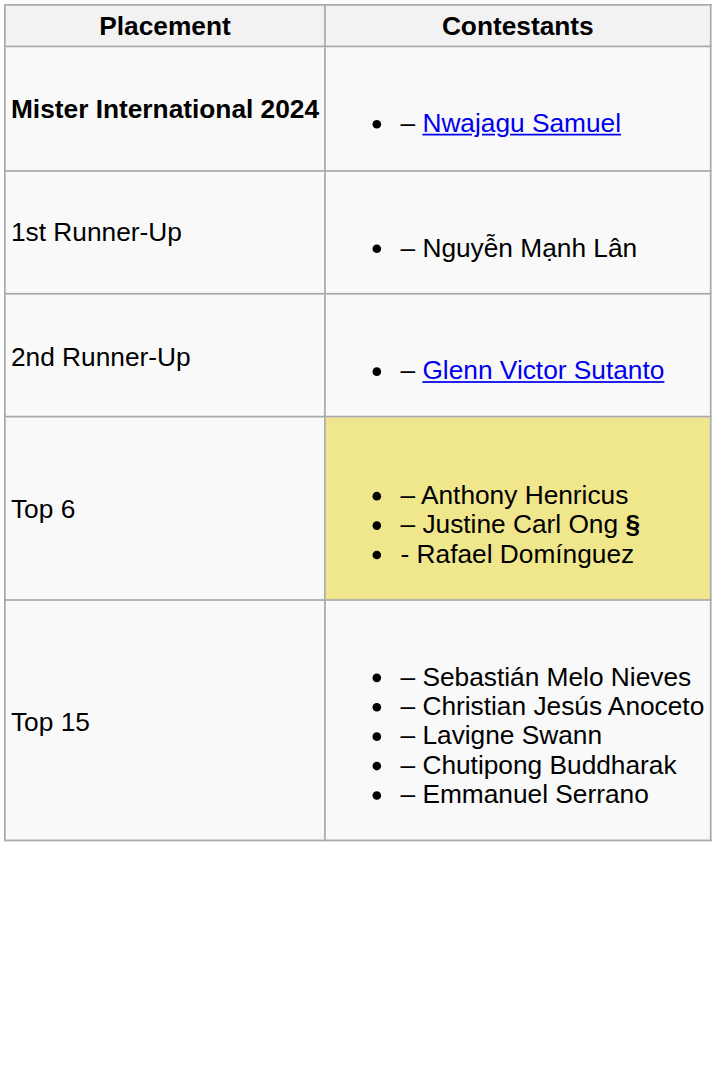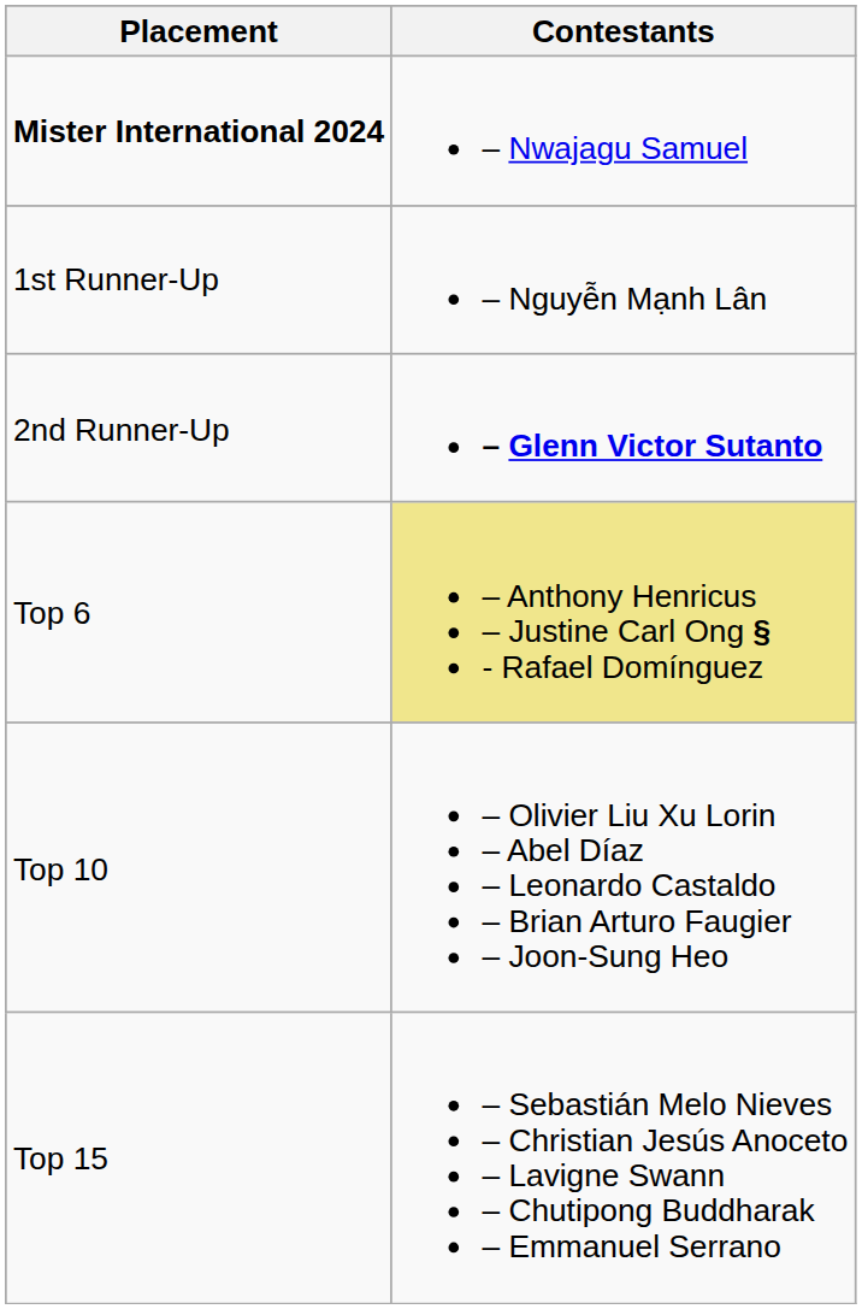2nd Runner-Up | Contestants: normal -> bold
+ row: Top 10 | – Olivier Liu Xu Lorin – Abel Díaz – Leonardo Castaldo – Brian Arturo Faugier – Joon-Sung Heo
